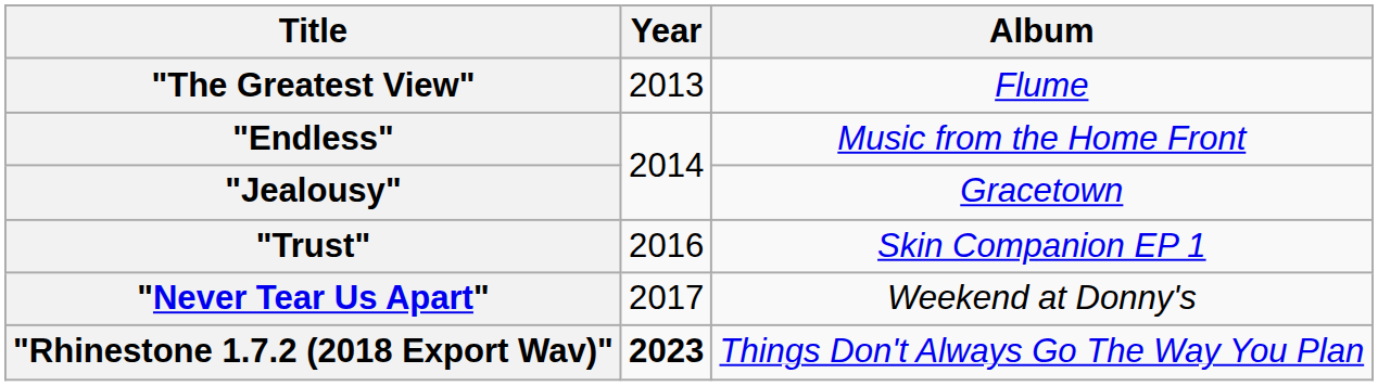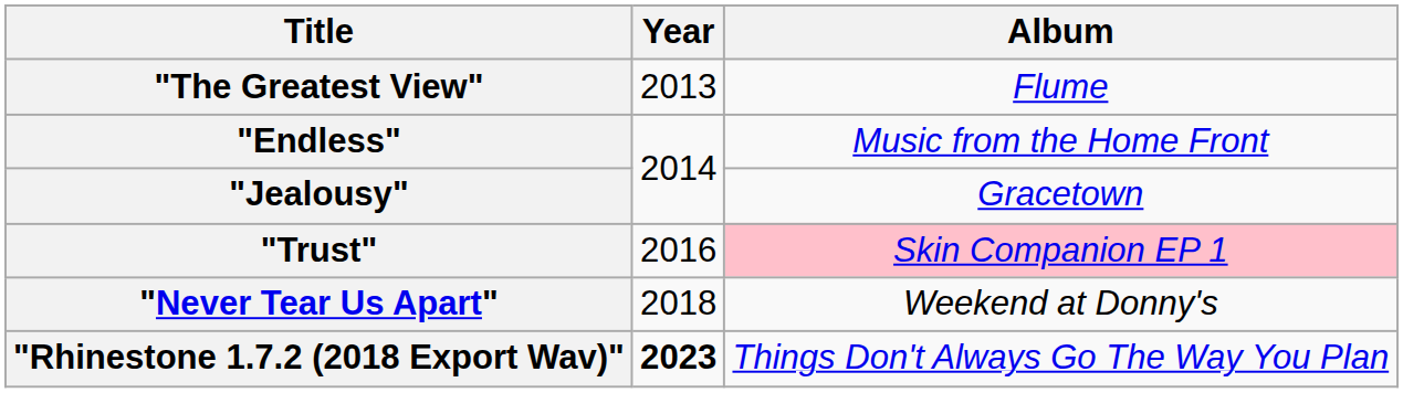"Trust" | Album: no background -> pink background
"Never Tear Us Apart" | Year: 2017 -> 2018
